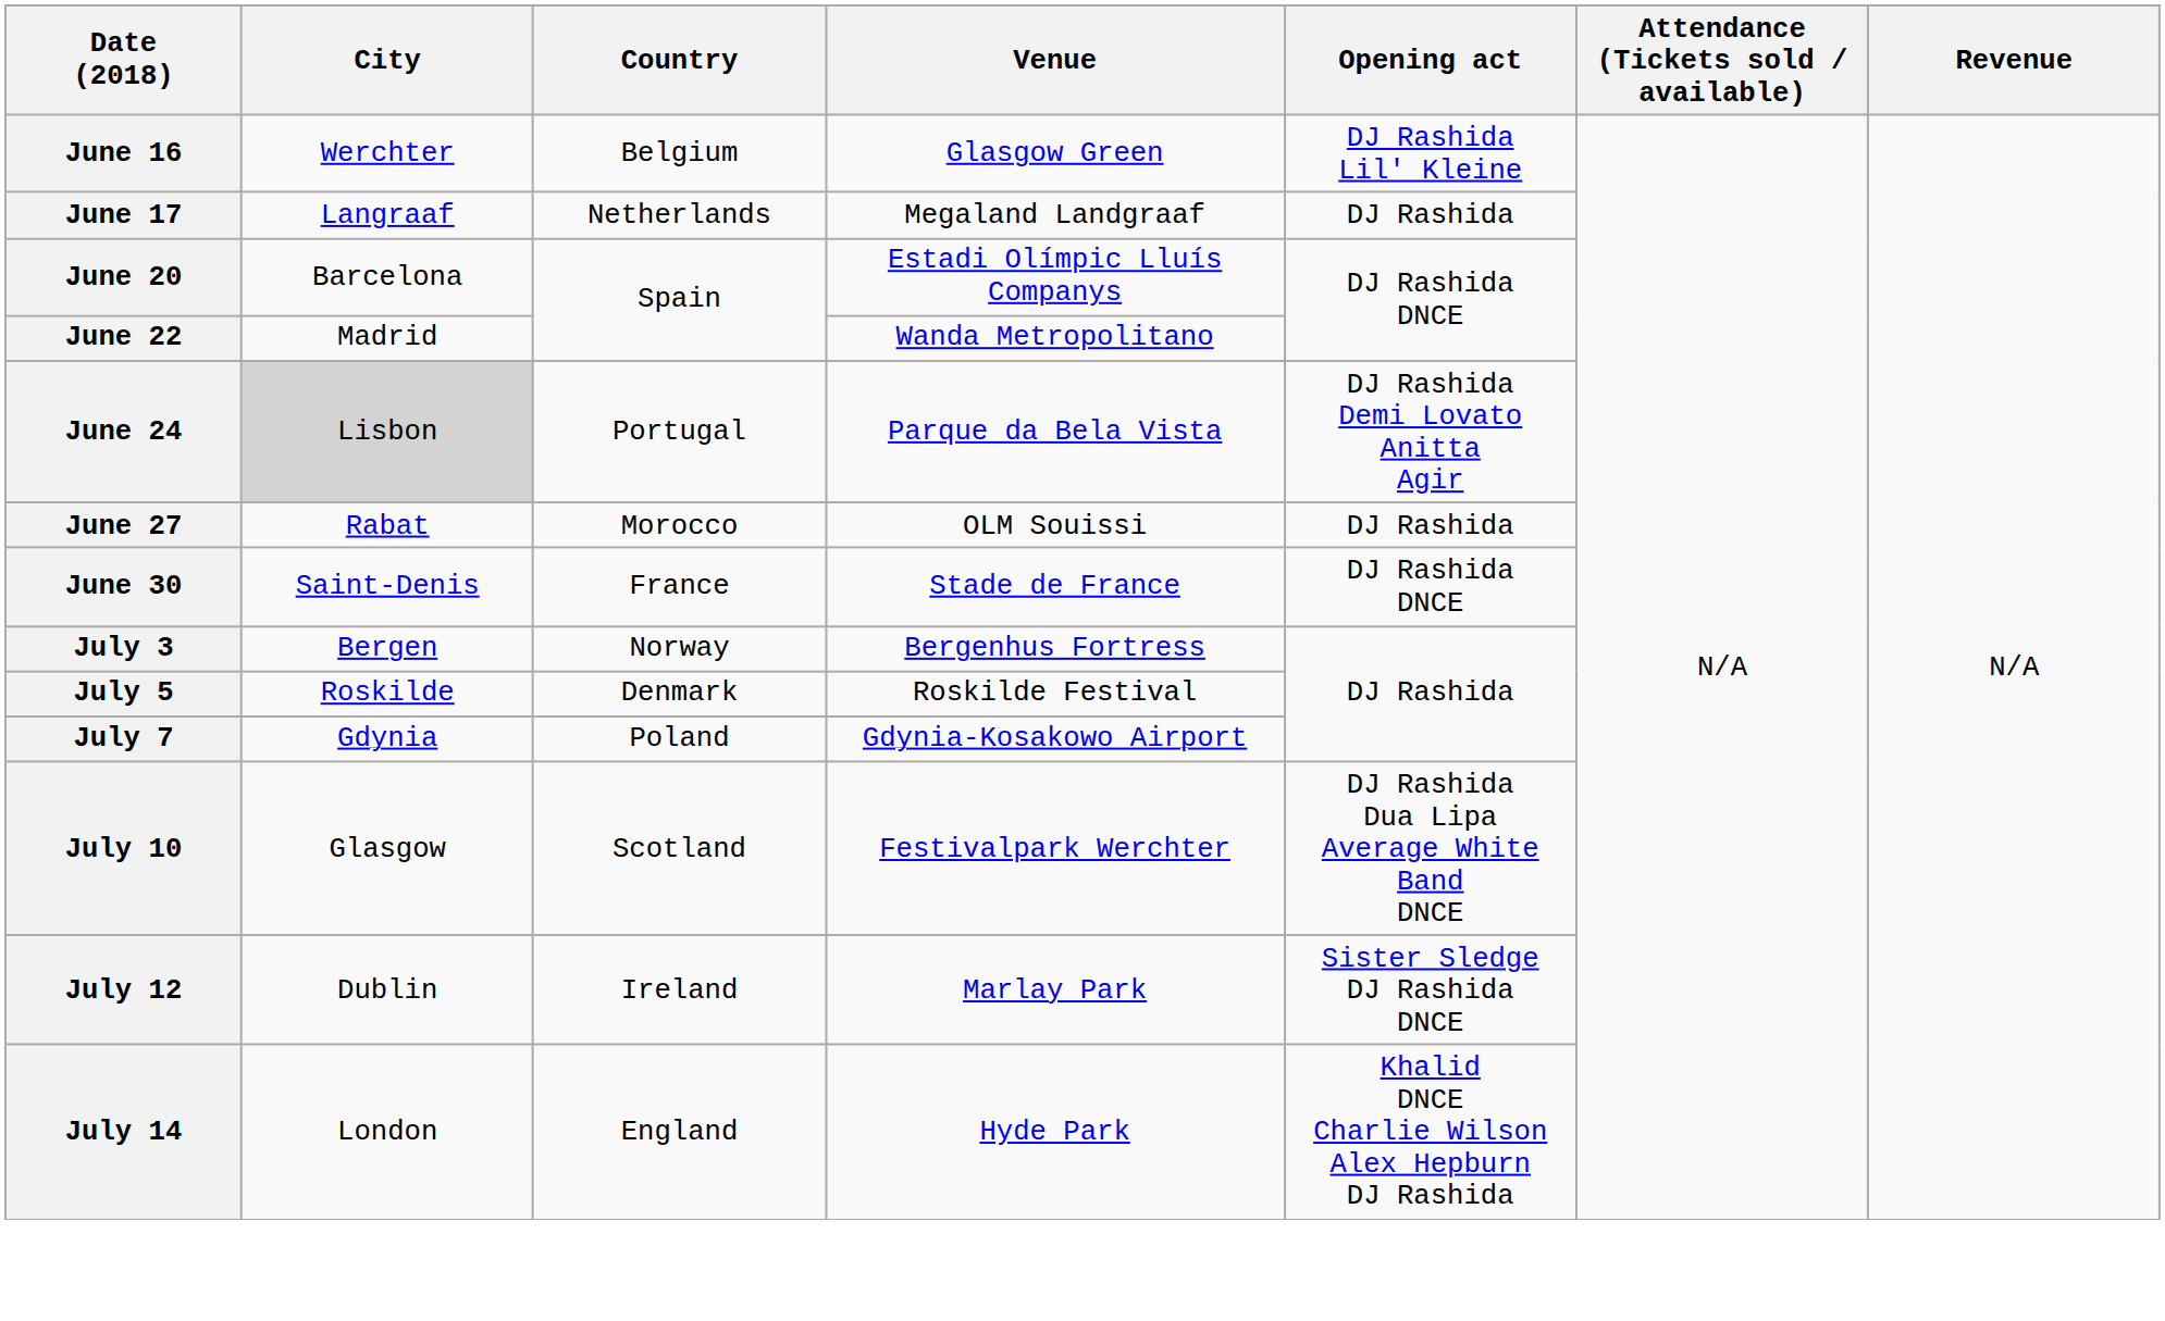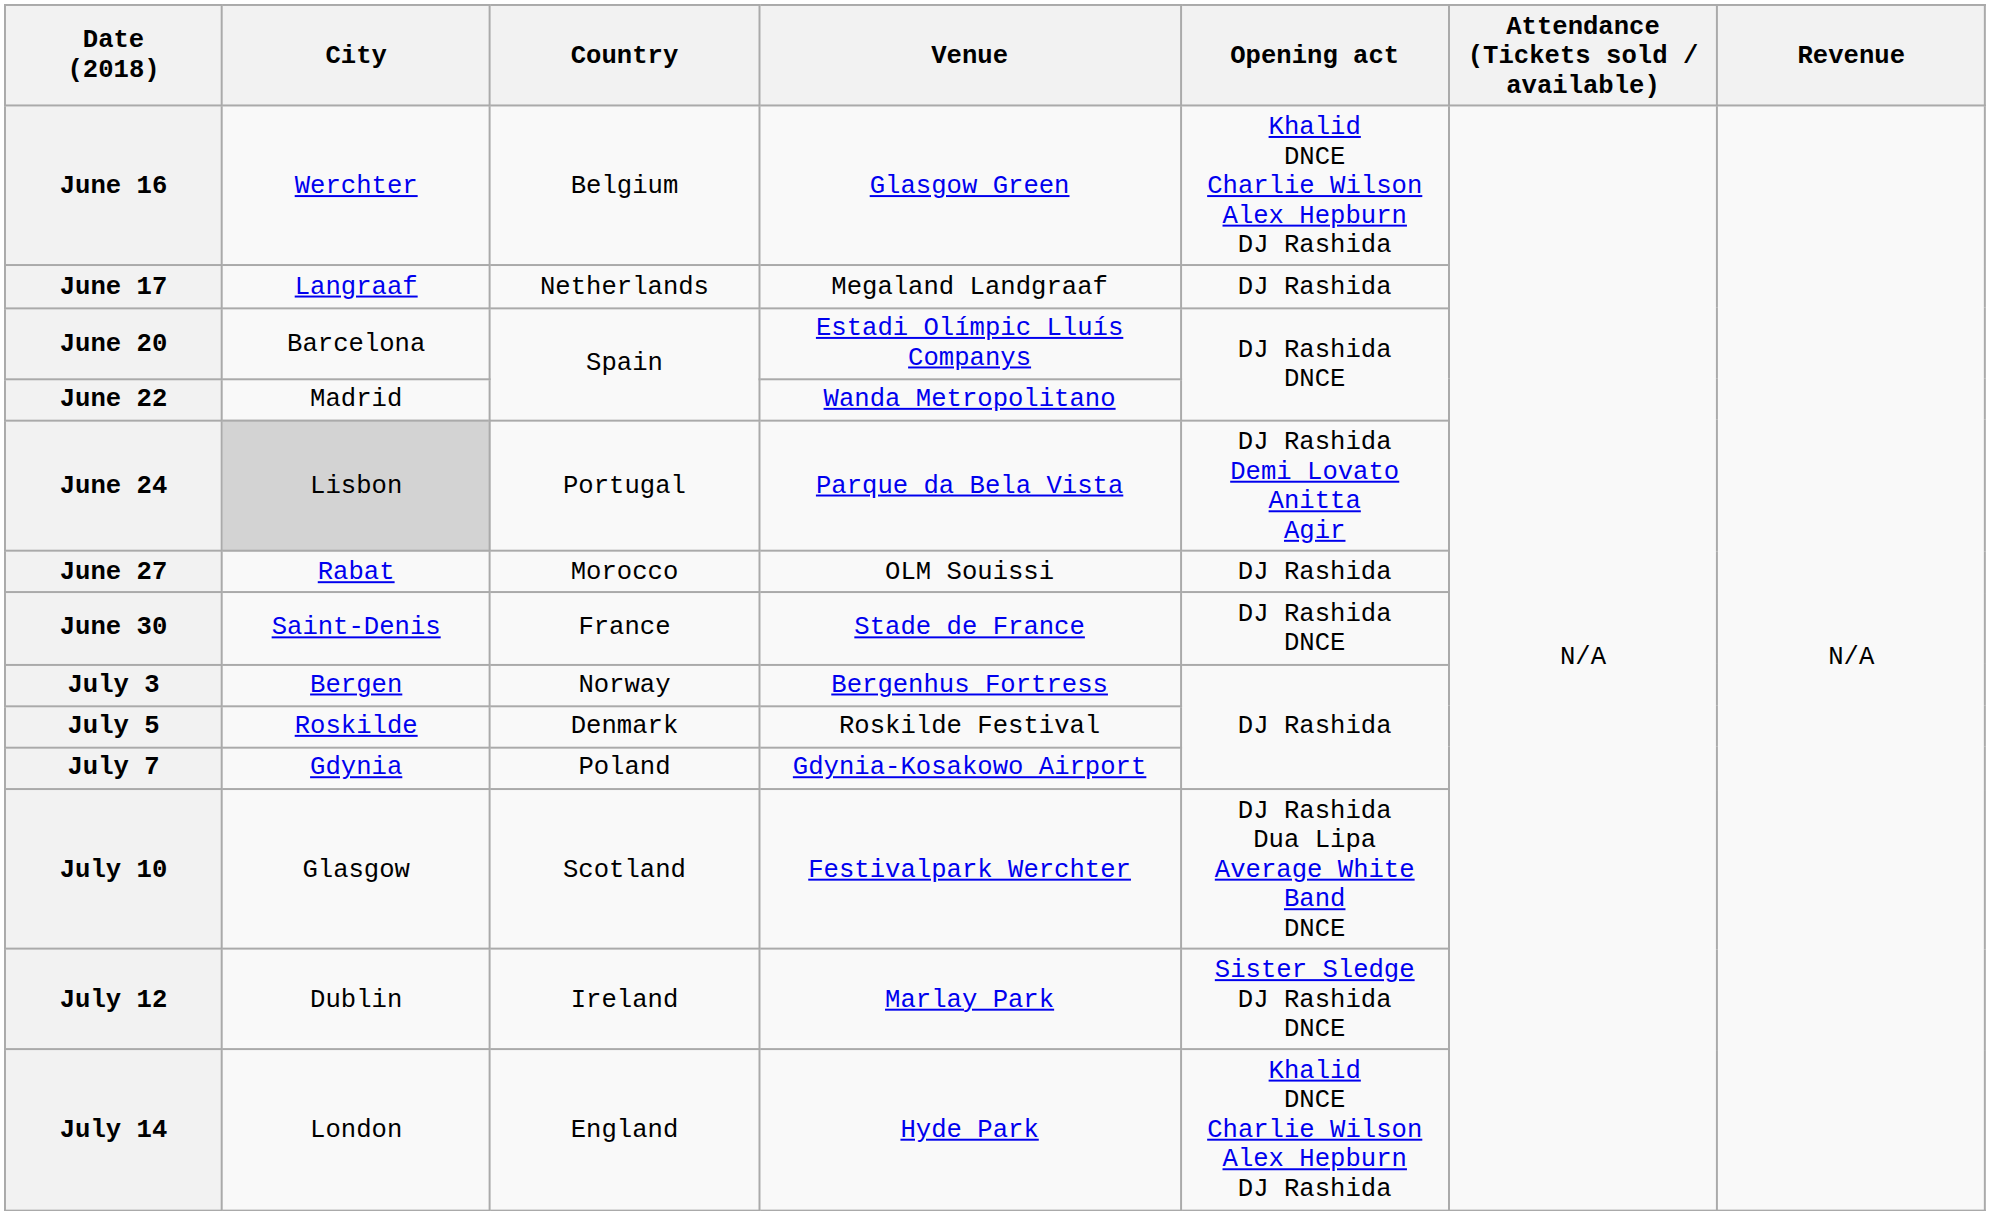June 16 | Opening act: DJ Rashida Lil' Kleine -> Khalid DNCE Charlie Wilson Alex Hepburn DJ Rashida
